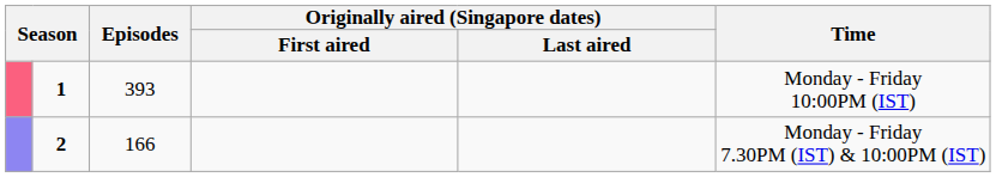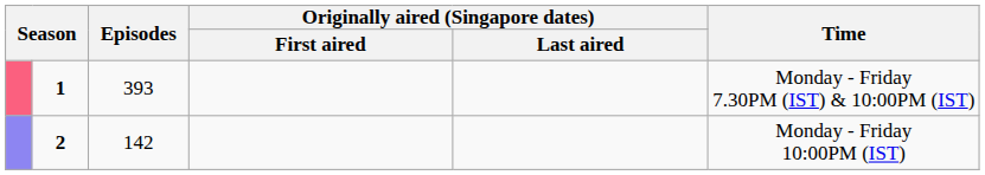1 | Time: Monday - Friday 10:00PM (IST) -> Monday - Friday 7.30PM (IST) & 10:00PM (IST)
2 | Episodes: 166 -> 142
2 | Time: Monday - Friday 7.30PM (IST) & 10:00PM (IST) -> Monday - Friday 10:00PM (IST)
